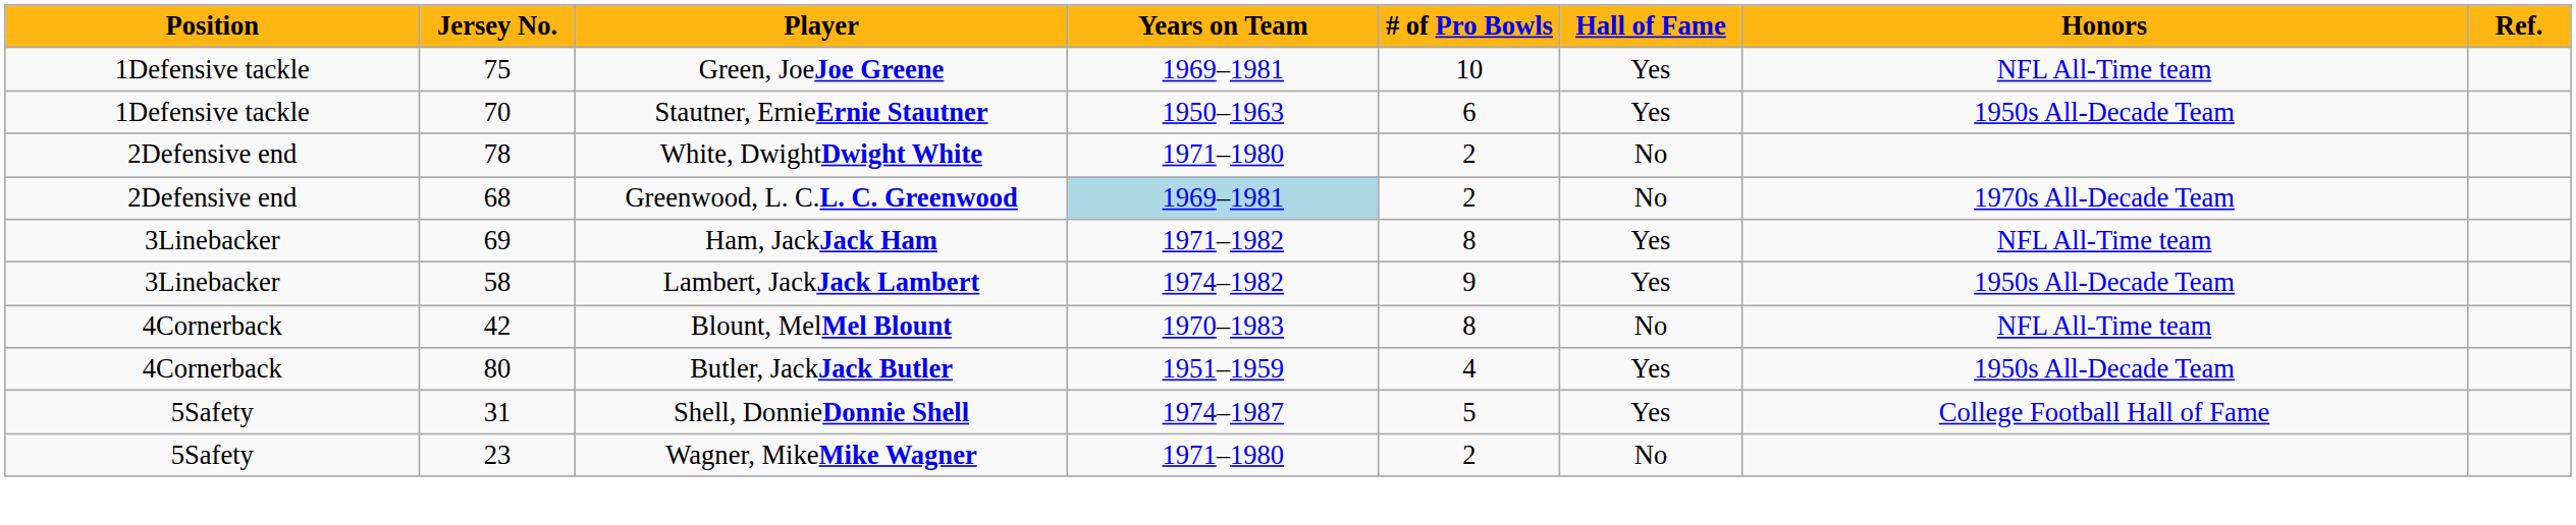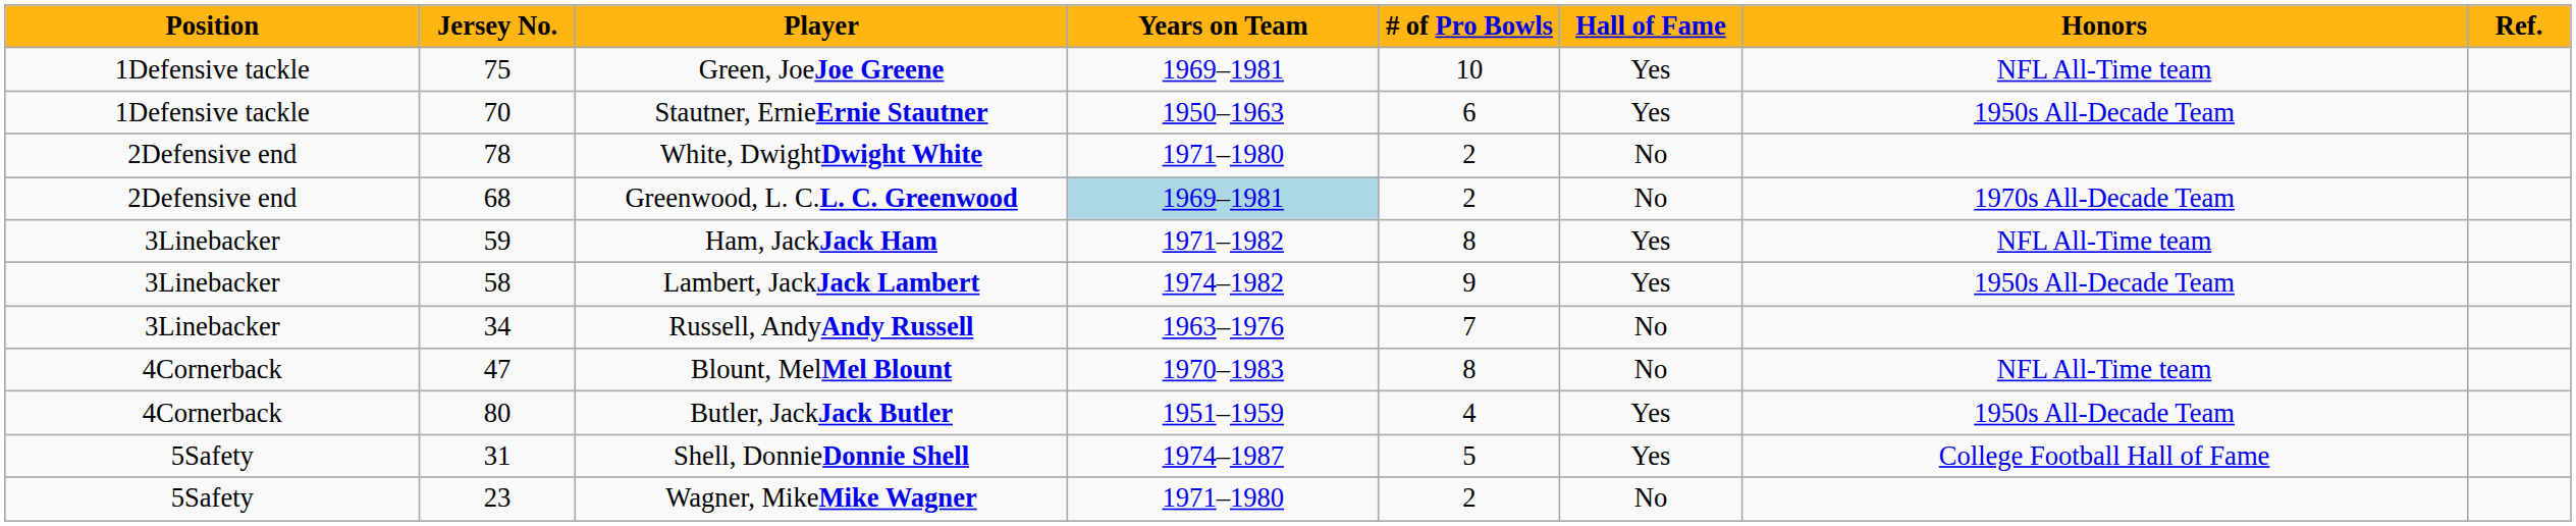Ham, JackJack Ham | Jersey No.: 69 -> 59
+ row: 3Linebacker | 34 | Russell, AndyAndy Russell | 1963–1976 | 7 | No
Blount, MelMel Blount | Jersey No.: 42 -> 47
